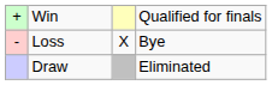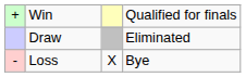rows swapped: Loss <-> Draw
